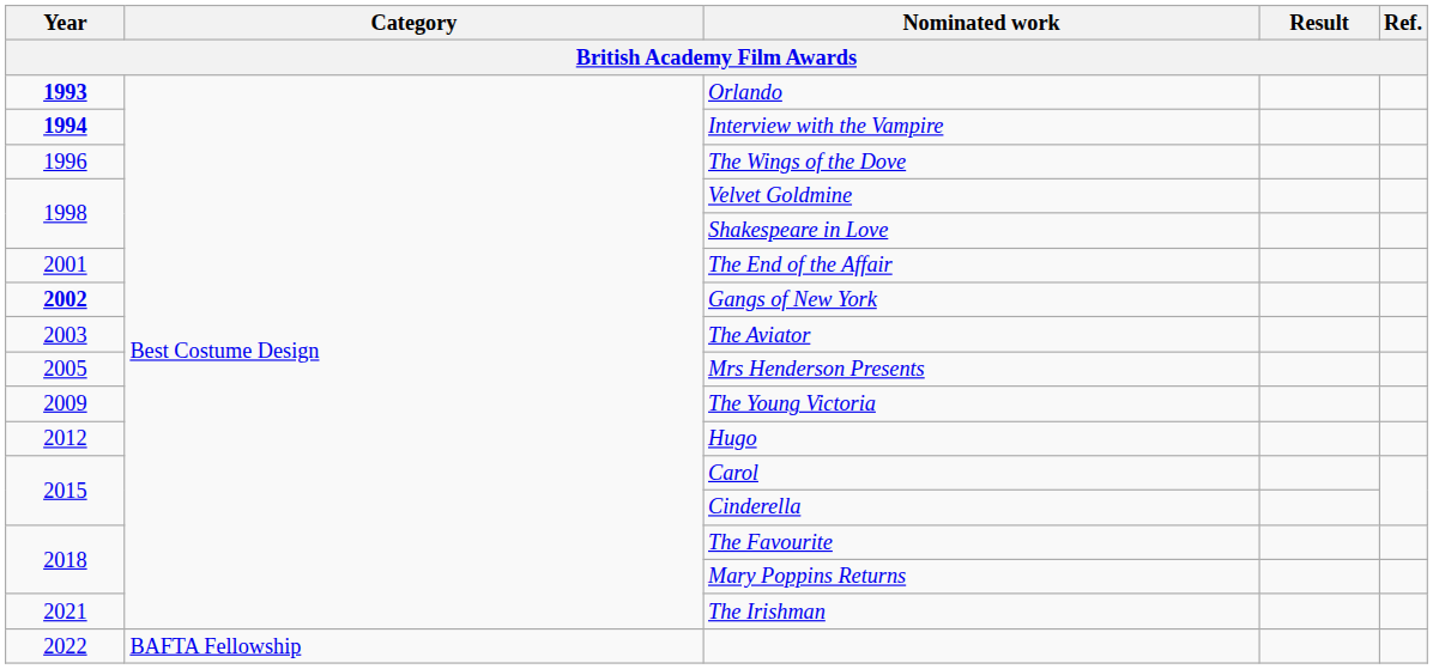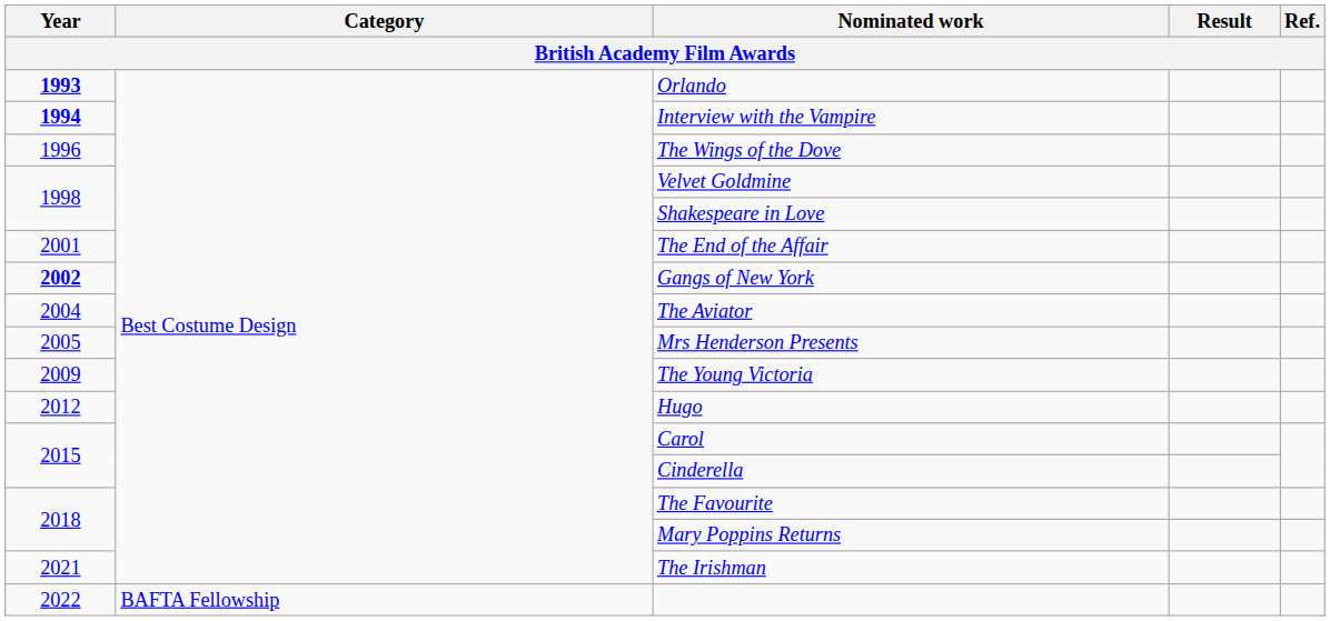The Aviator | Year: 2003 -> 2004
